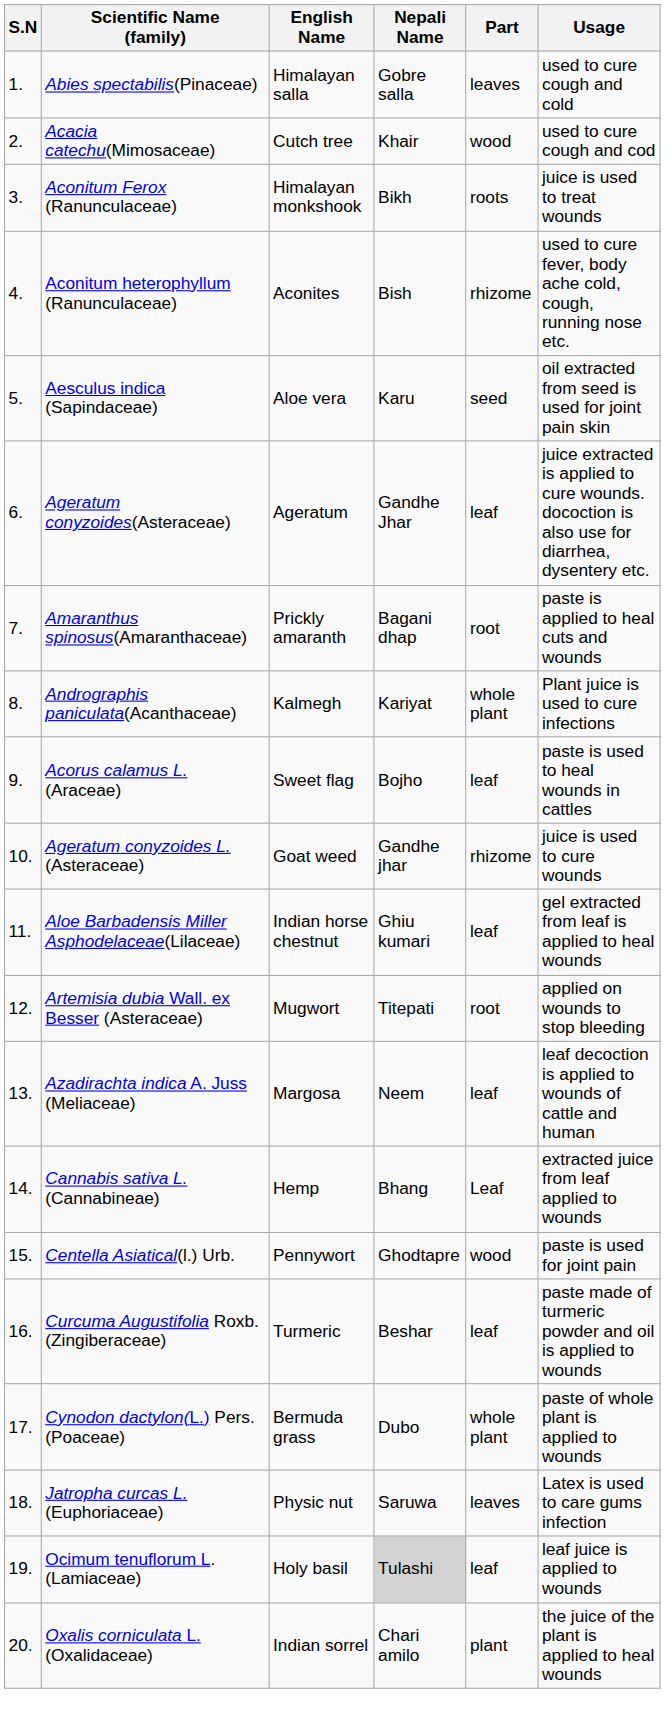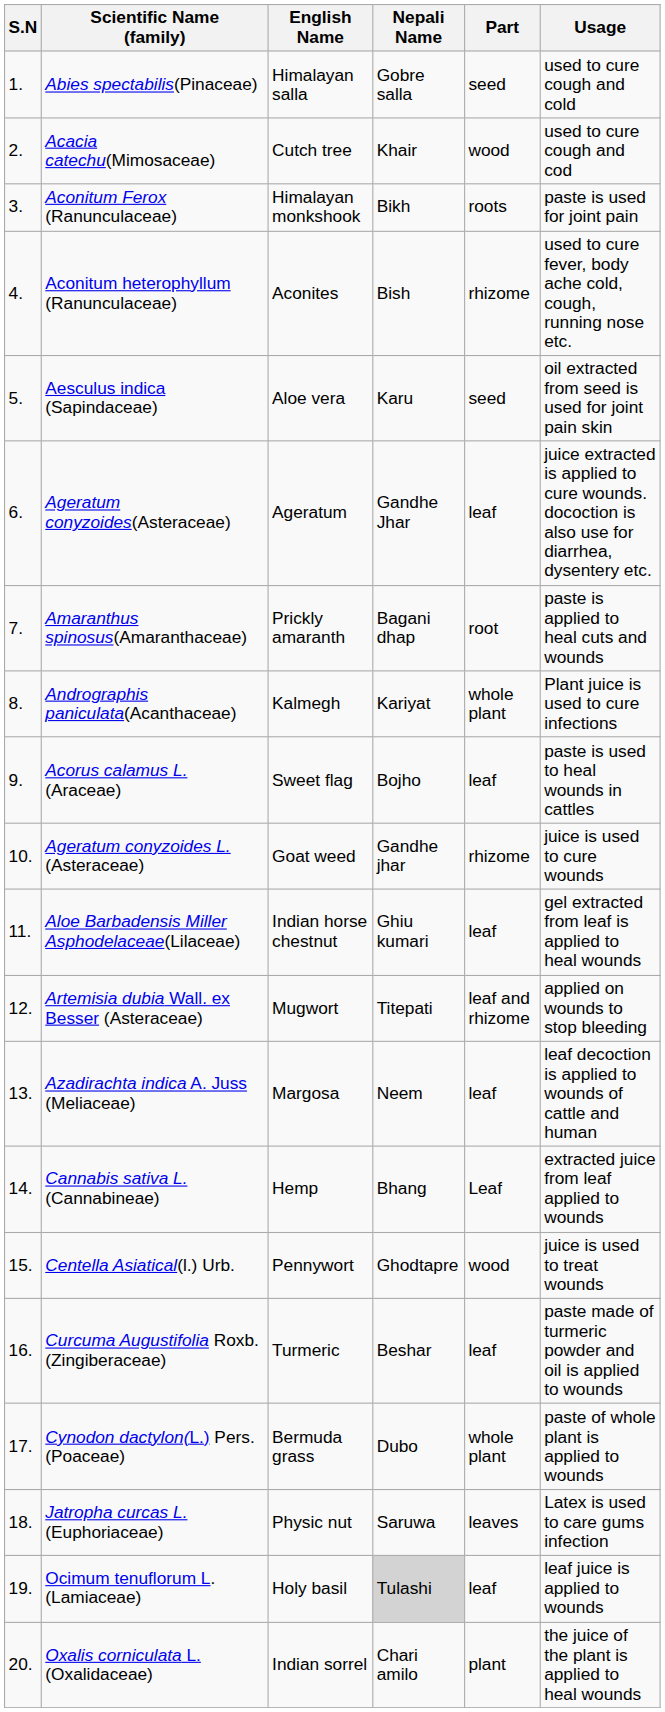Abies spectabilis(Pinaceae) | Part: leaves -> seed
Aconitum Ferox (Ranunculaceae) | Usage: juice is used to treat wounds -> paste is used for joint pain
Artemisia dubia Wall. ex Besser (Asteraceae) | Part: root -> leaf and rhizome
Centella Asiatical(l.) Urb. | Usage: paste is used for joint pain -> juice is used to treat wounds
